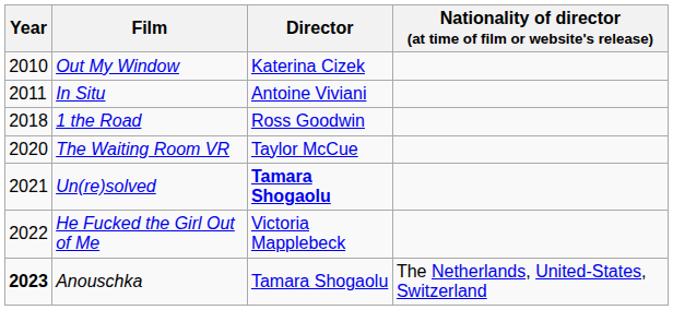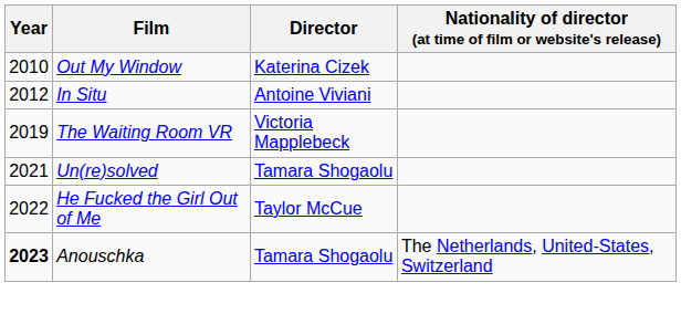In Situ | Year: 2011 -> 2012
- row: 2018 | 1 the Road | Ross Goodwin
The Waiting Room VR | Year: 2020 -> 2019
The Waiting Room VR | Director: Taylor McCue -> Victoria Mapplebeck
Un(re)solved | Director: bold -> normal
He Fucked the Girl Out of Me | Director: Victoria Mapplebeck -> Taylor McCue
